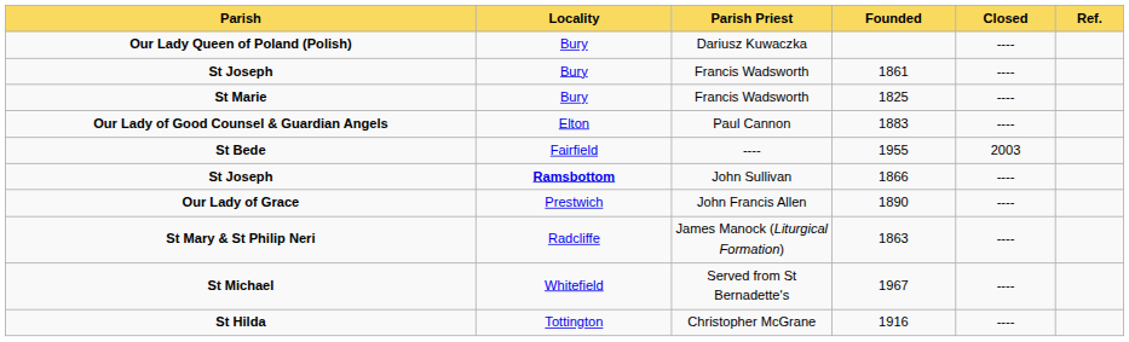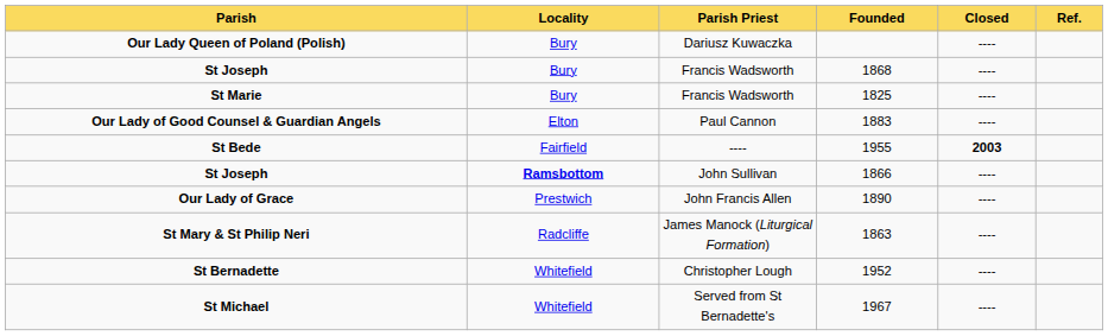St Joseph / Francis Wadsworth | Founded: 1861 -> 1868
St Bede | Closed: normal -> bold
+ row: St Bernadette | Whitefield | Christopher Lough | 1952 | ----
- row: St Hilda | Tottington | Christopher McGrane | 1916 | ----
